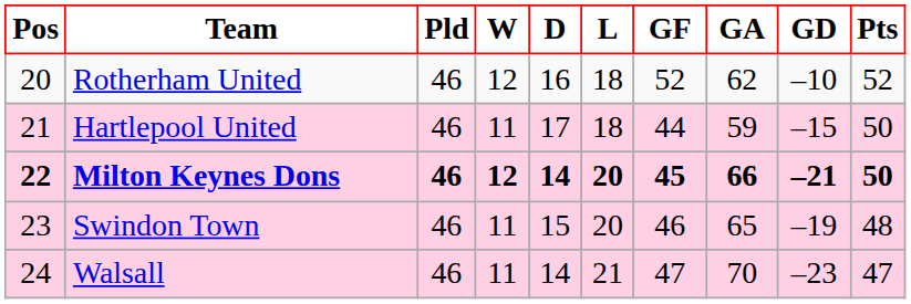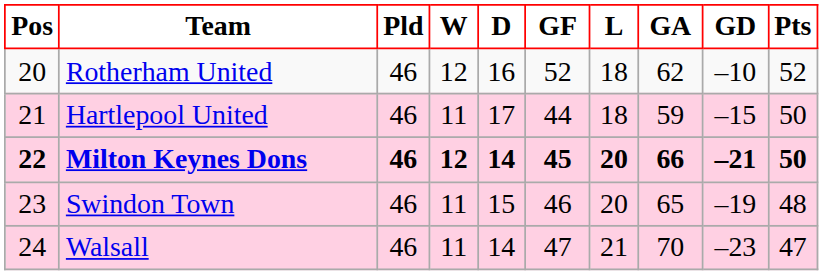columns swapped: L <-> GF
